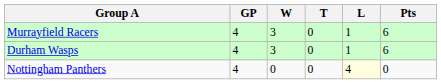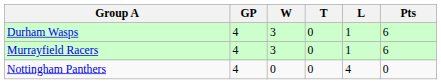rows swapped: Murrayfield Racers <-> Durham Wasps
Nottingham Panthers | L: lightyellow background -> no background
